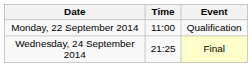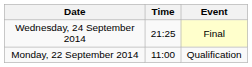rows swapped: Monday, 22 September 2014 <-> Wednesday, 24 September 2014
